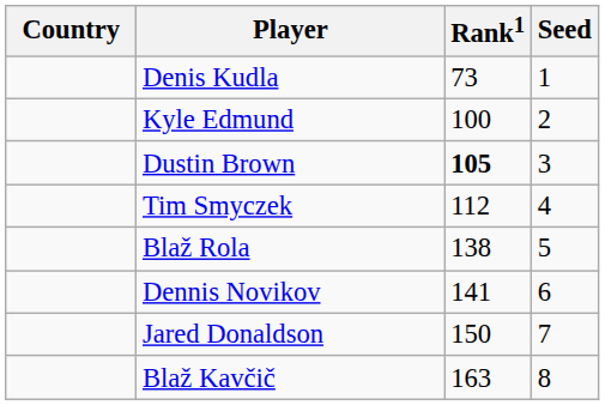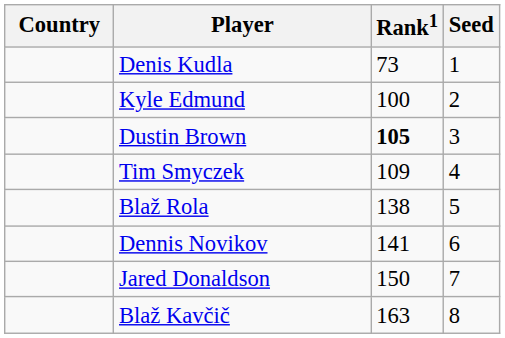Tim Smyczek | Rank1: 112 -> 109
